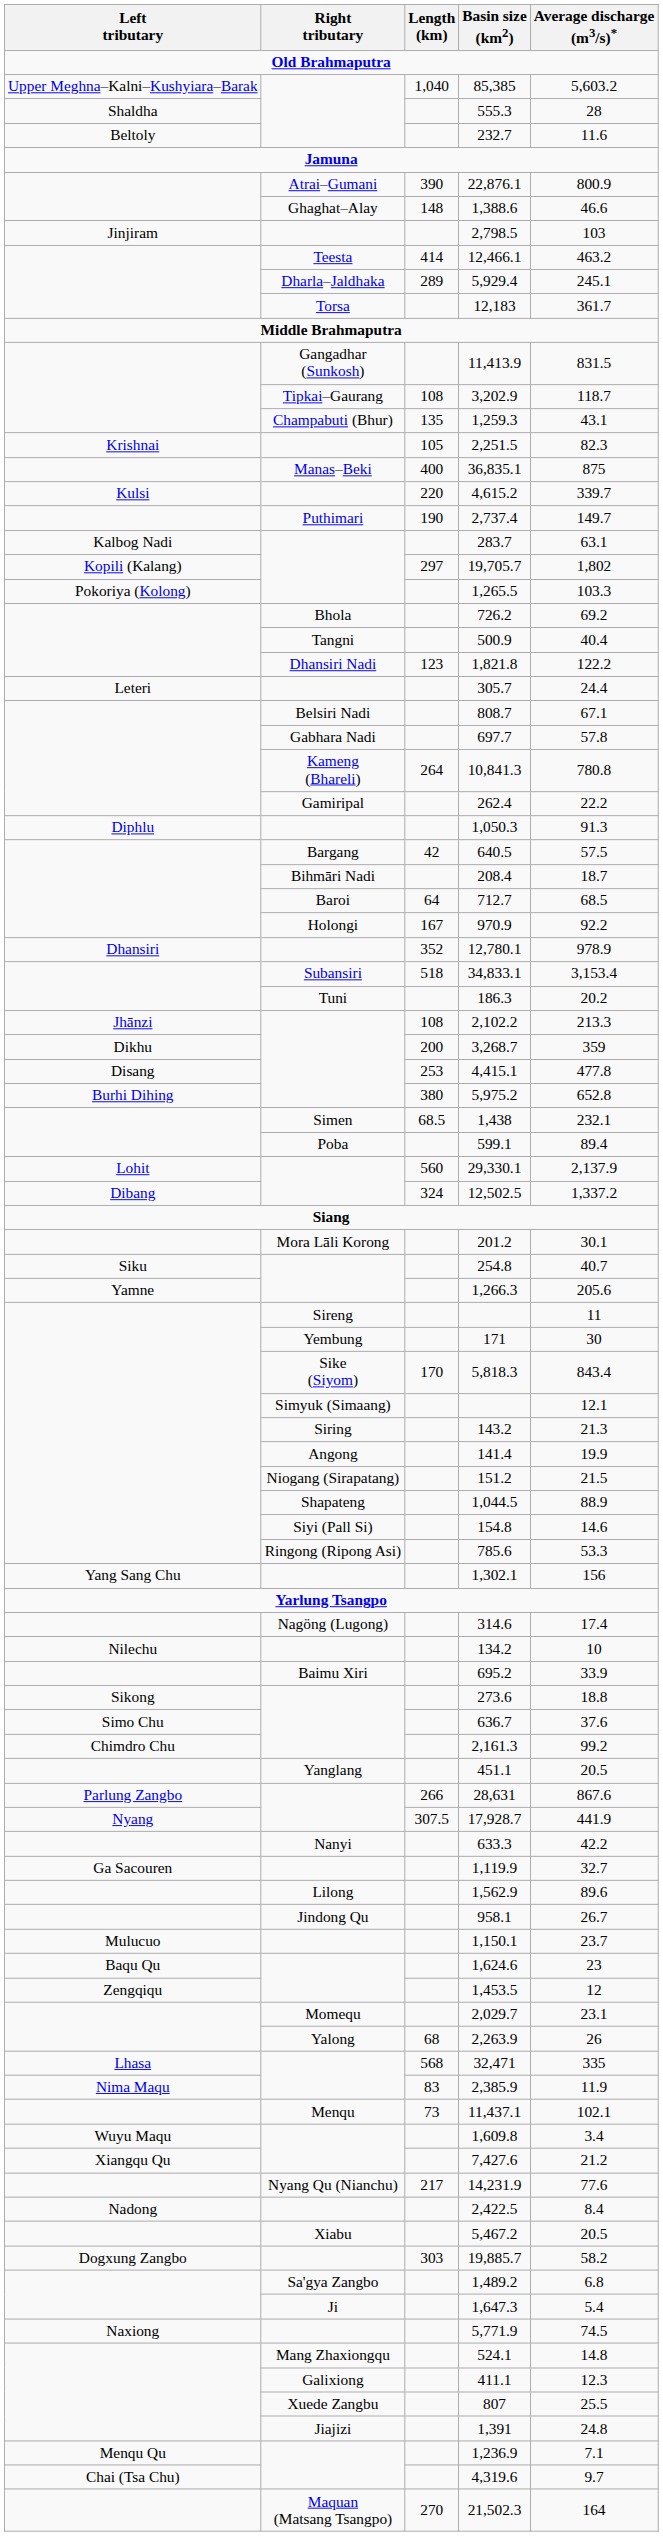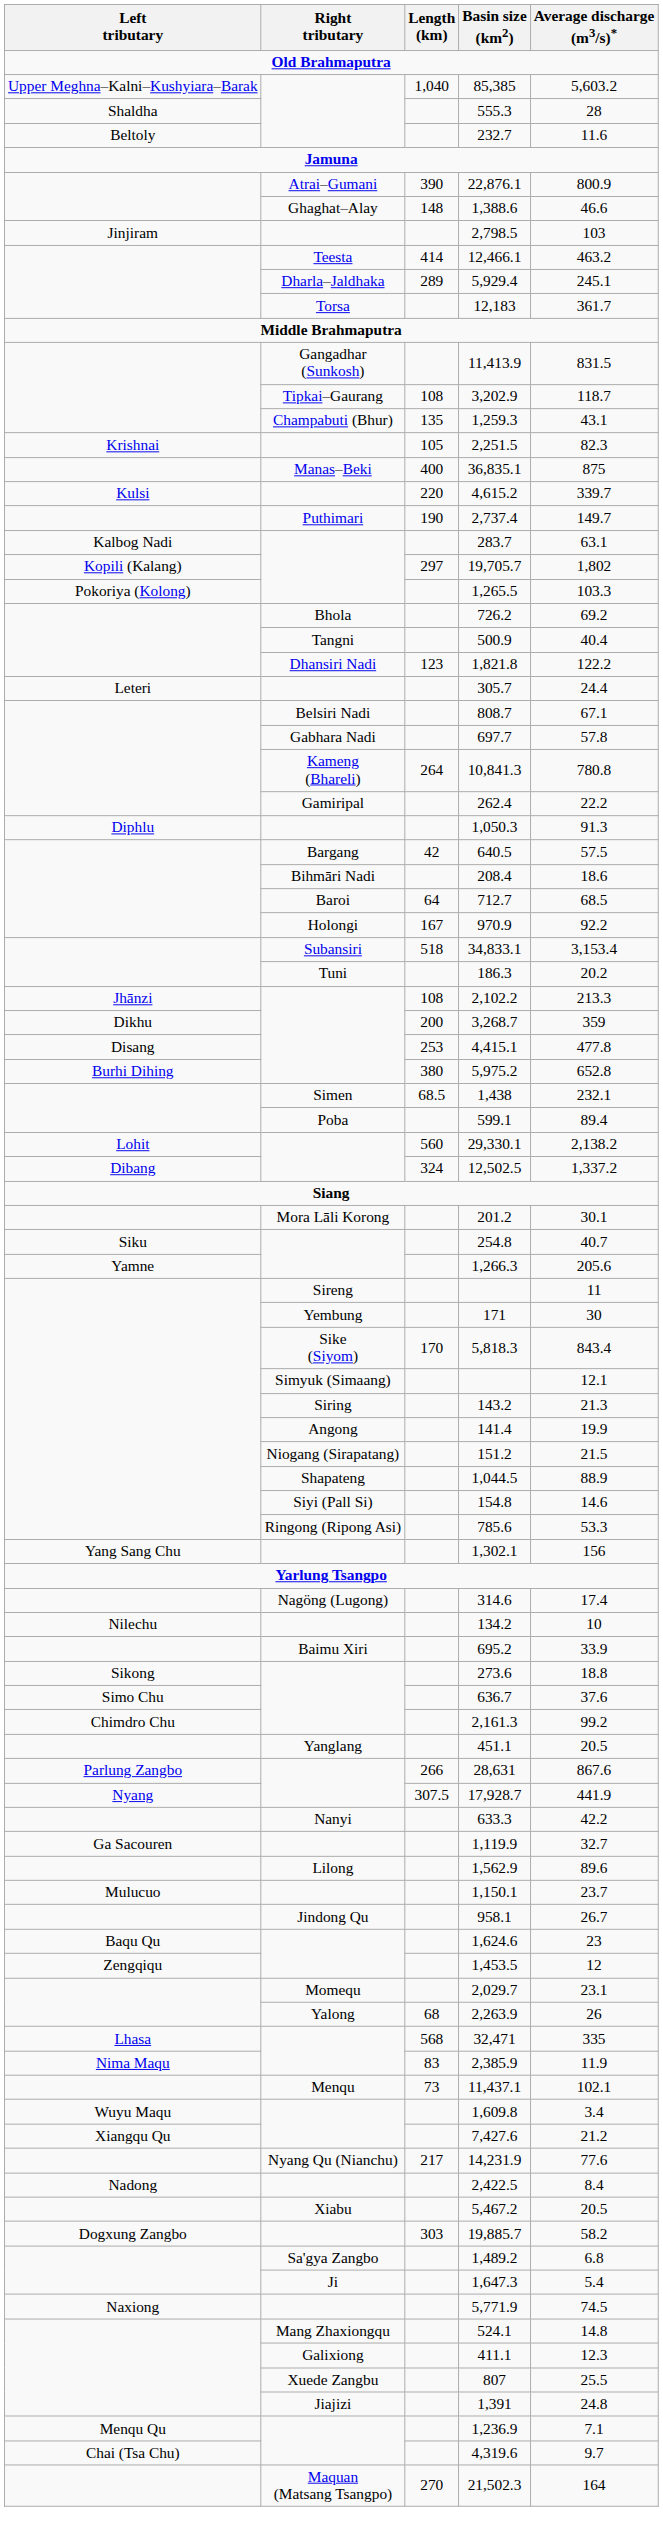208.4 | Average discharge (m3/s)*: 18.7 -> 18.6
- row: Dhansiri | 352 | 12,780.1 | 978.9
29,330.1 | Average discharge (m3/s)*: 2,137.9 -> 2,138.2
rows swapped: 1,150.1 <-> 958.1
